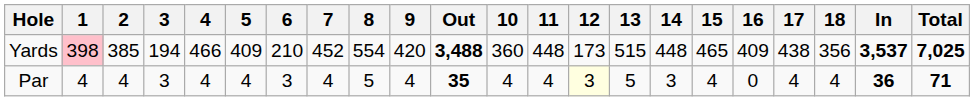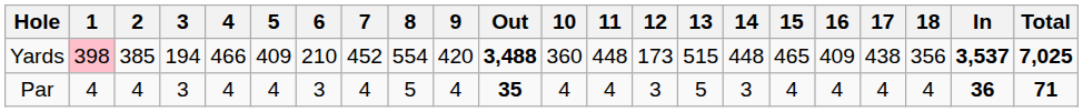Par | 12: lightyellow background -> no background
Par | 16: 0 -> 4
